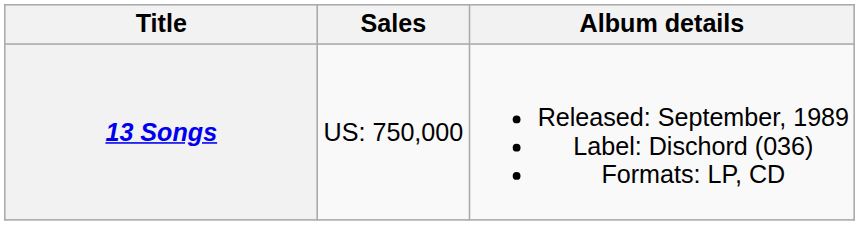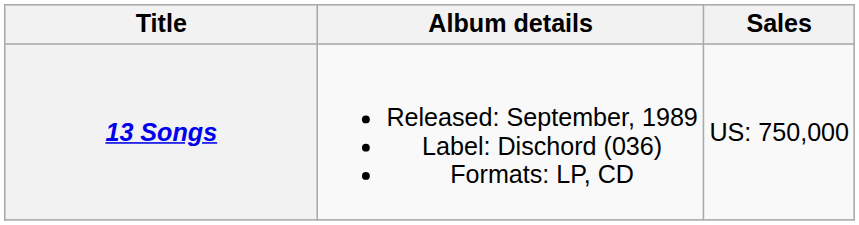columns swapped: Album details <-> Sales
